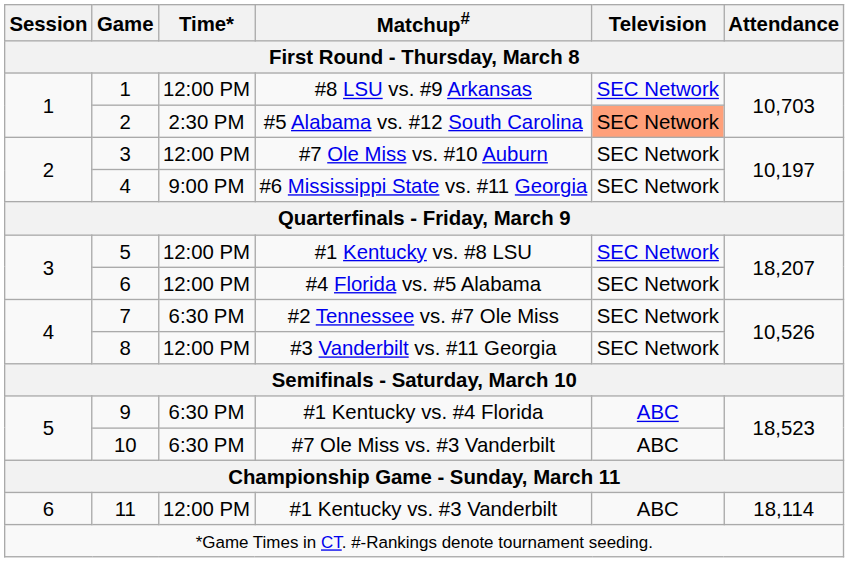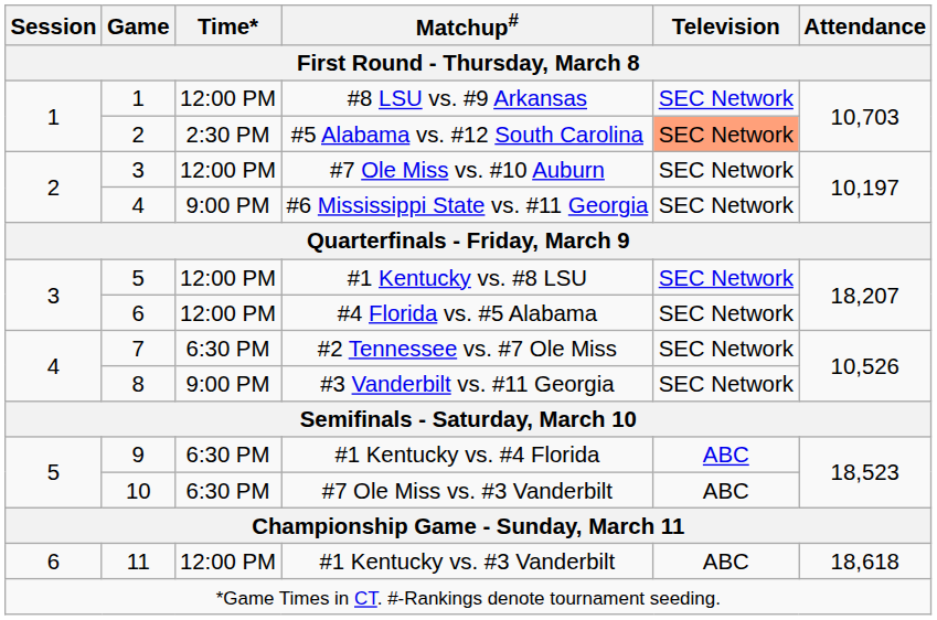#3 Vanderbilt vs. #11 Georgia | Time*: 12:00 PM -> 9:00 PM
#1 Kentucky vs. #3 Vanderbilt | Attendance: 18,114 -> 18,618
